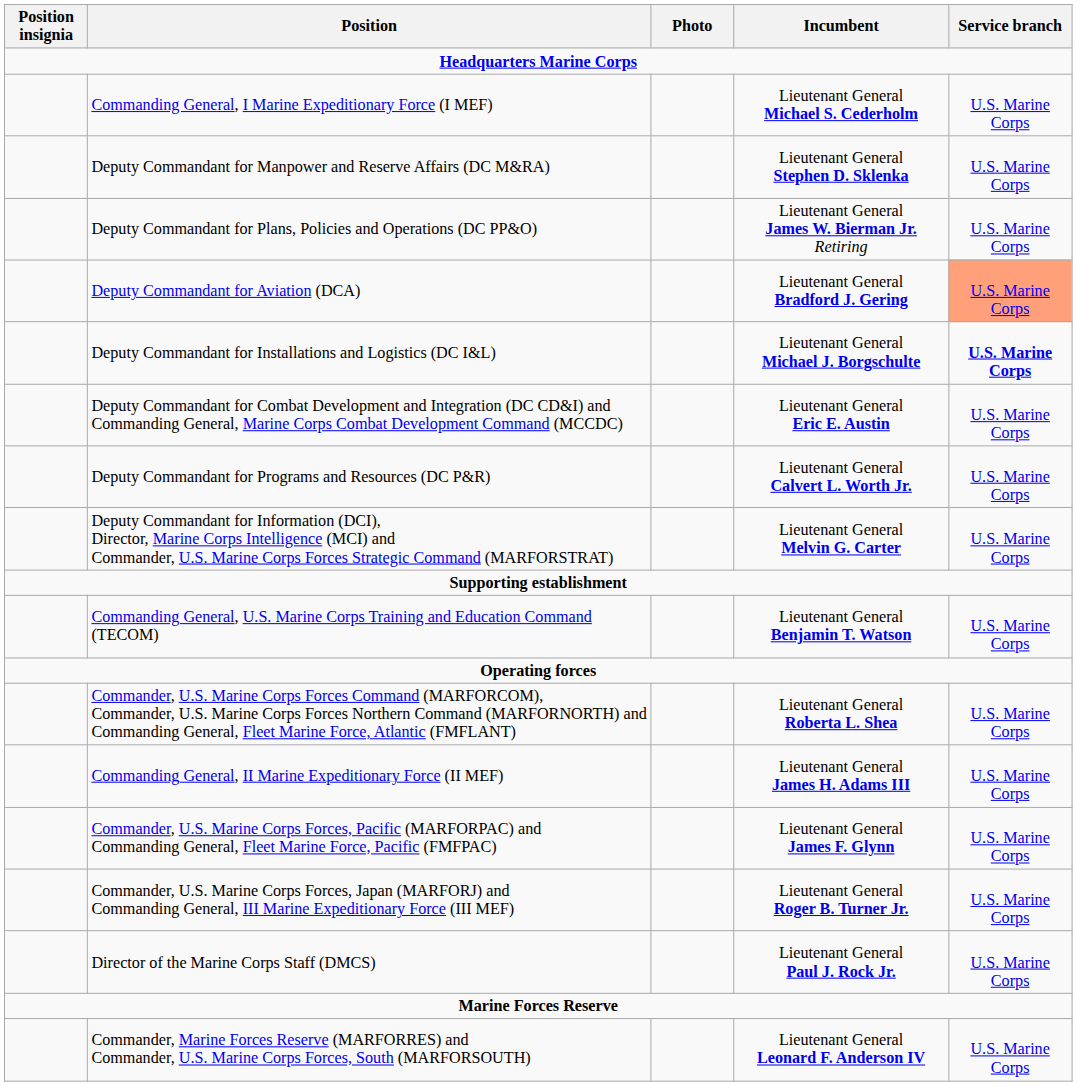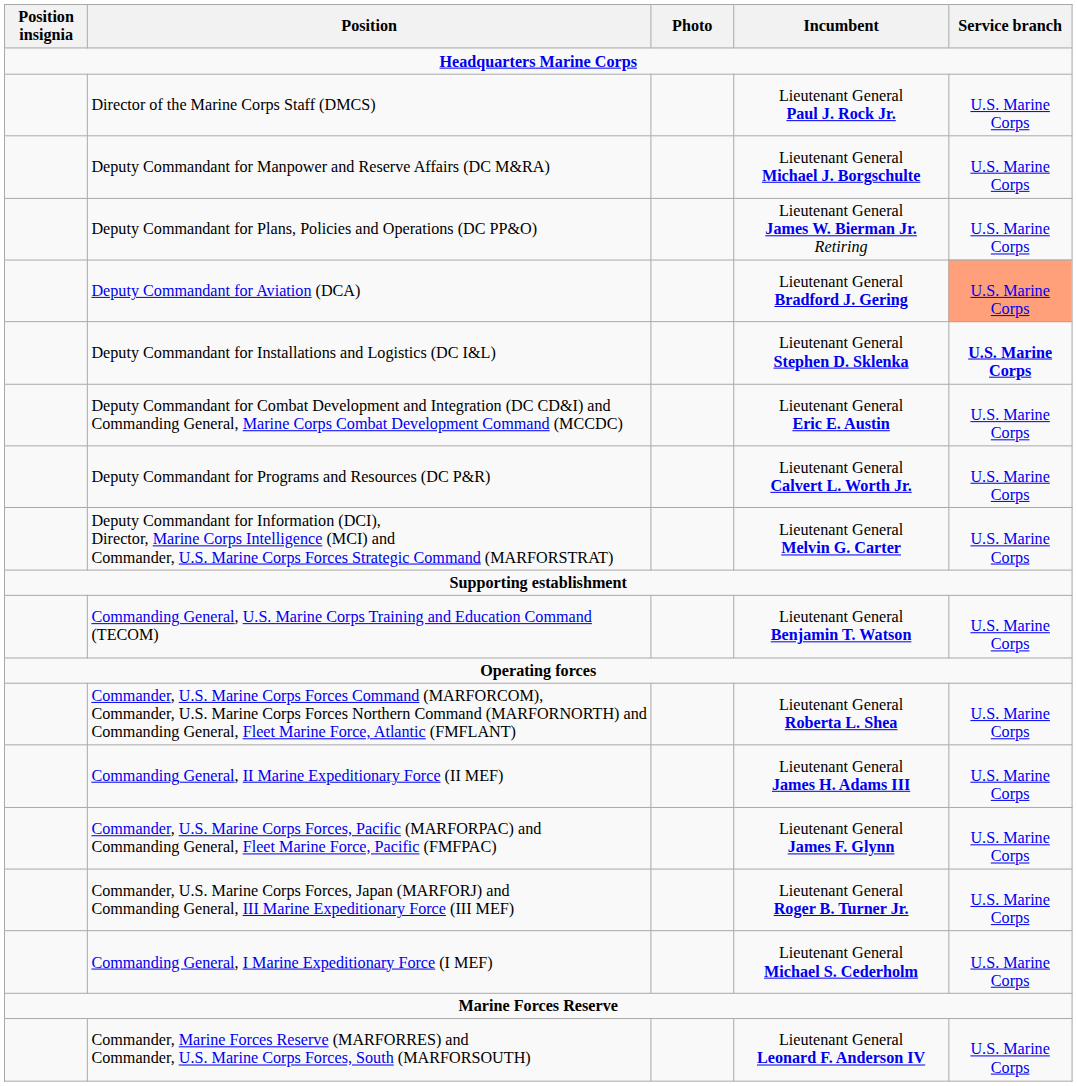rows swapped: Director of the Marine Corps Staff (DMCS) <-> Commanding General, I Marine Expeditionary Force (I MEF)
Deputy Commandant for Manpower and Reserve Affairs (DC M&RA) | Incumbent: Lieutenant General Stephen D. Sklenka -> Lieutenant General Michael J. Borgschulte
Deputy Commandant for Installations and Logistics (DC I&L) | Incumbent: Lieutenant General Michael J. Borgschulte -> Lieutenant General Stephen D. Sklenka
